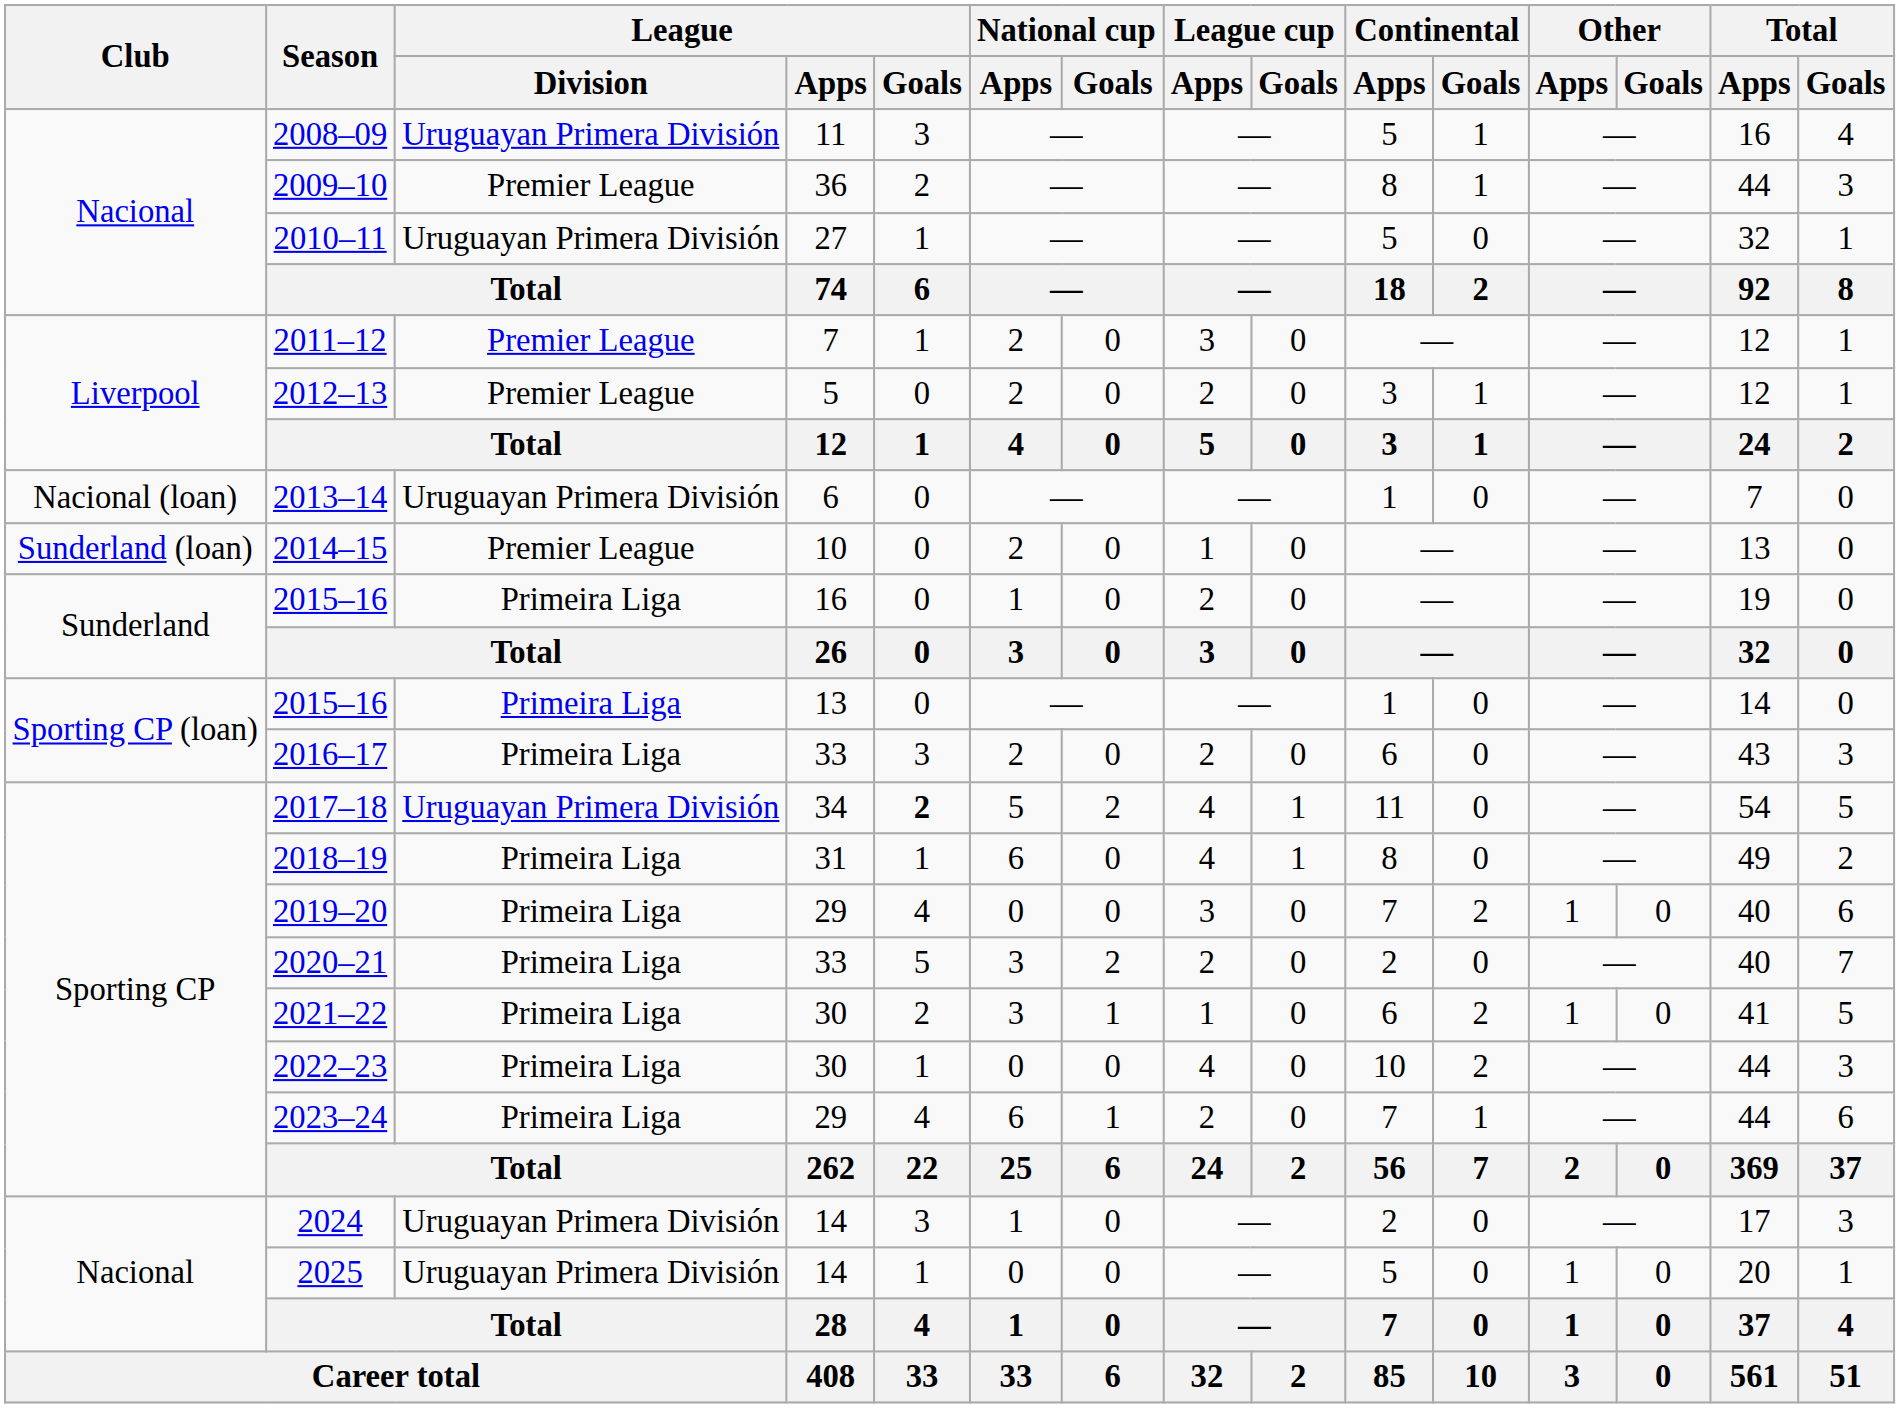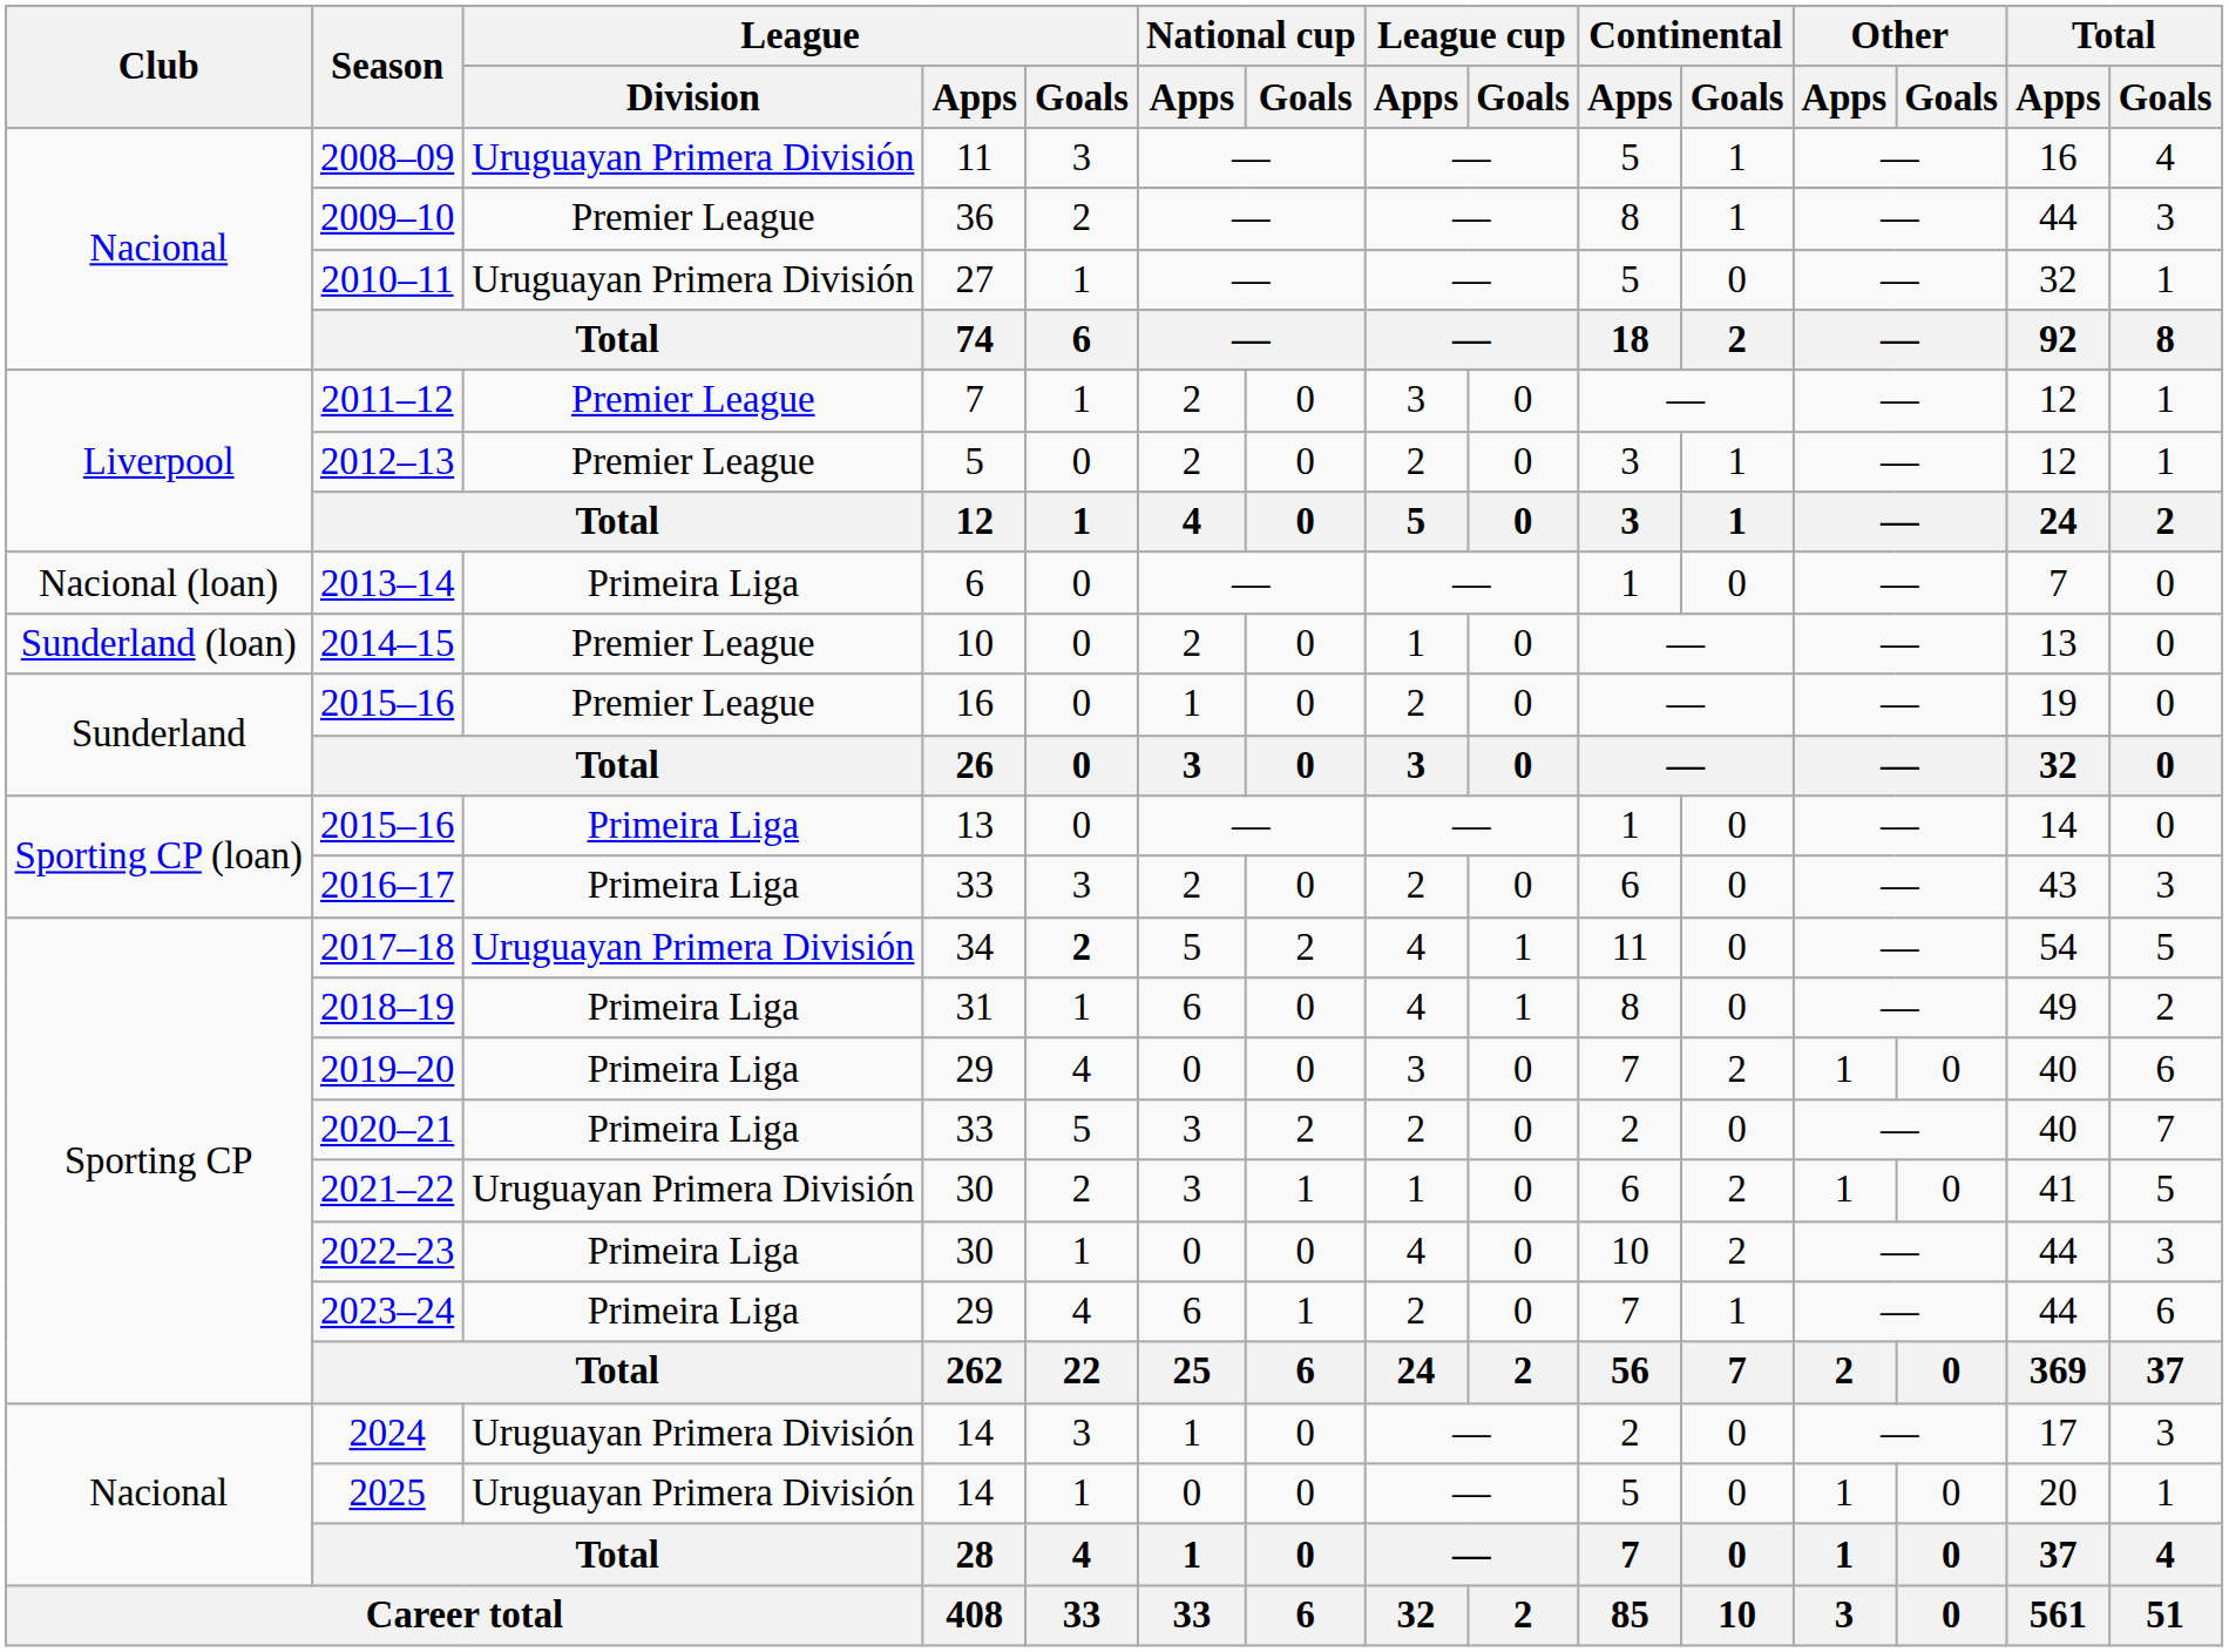2013–14 | League / Division: Uruguayan Primera División -> Primeira Liga
2015–16 / 16 | League / Division: Primeira Liga -> Premier League
2021–22 | League / Division: Primeira Liga -> Uruguayan Primera División
